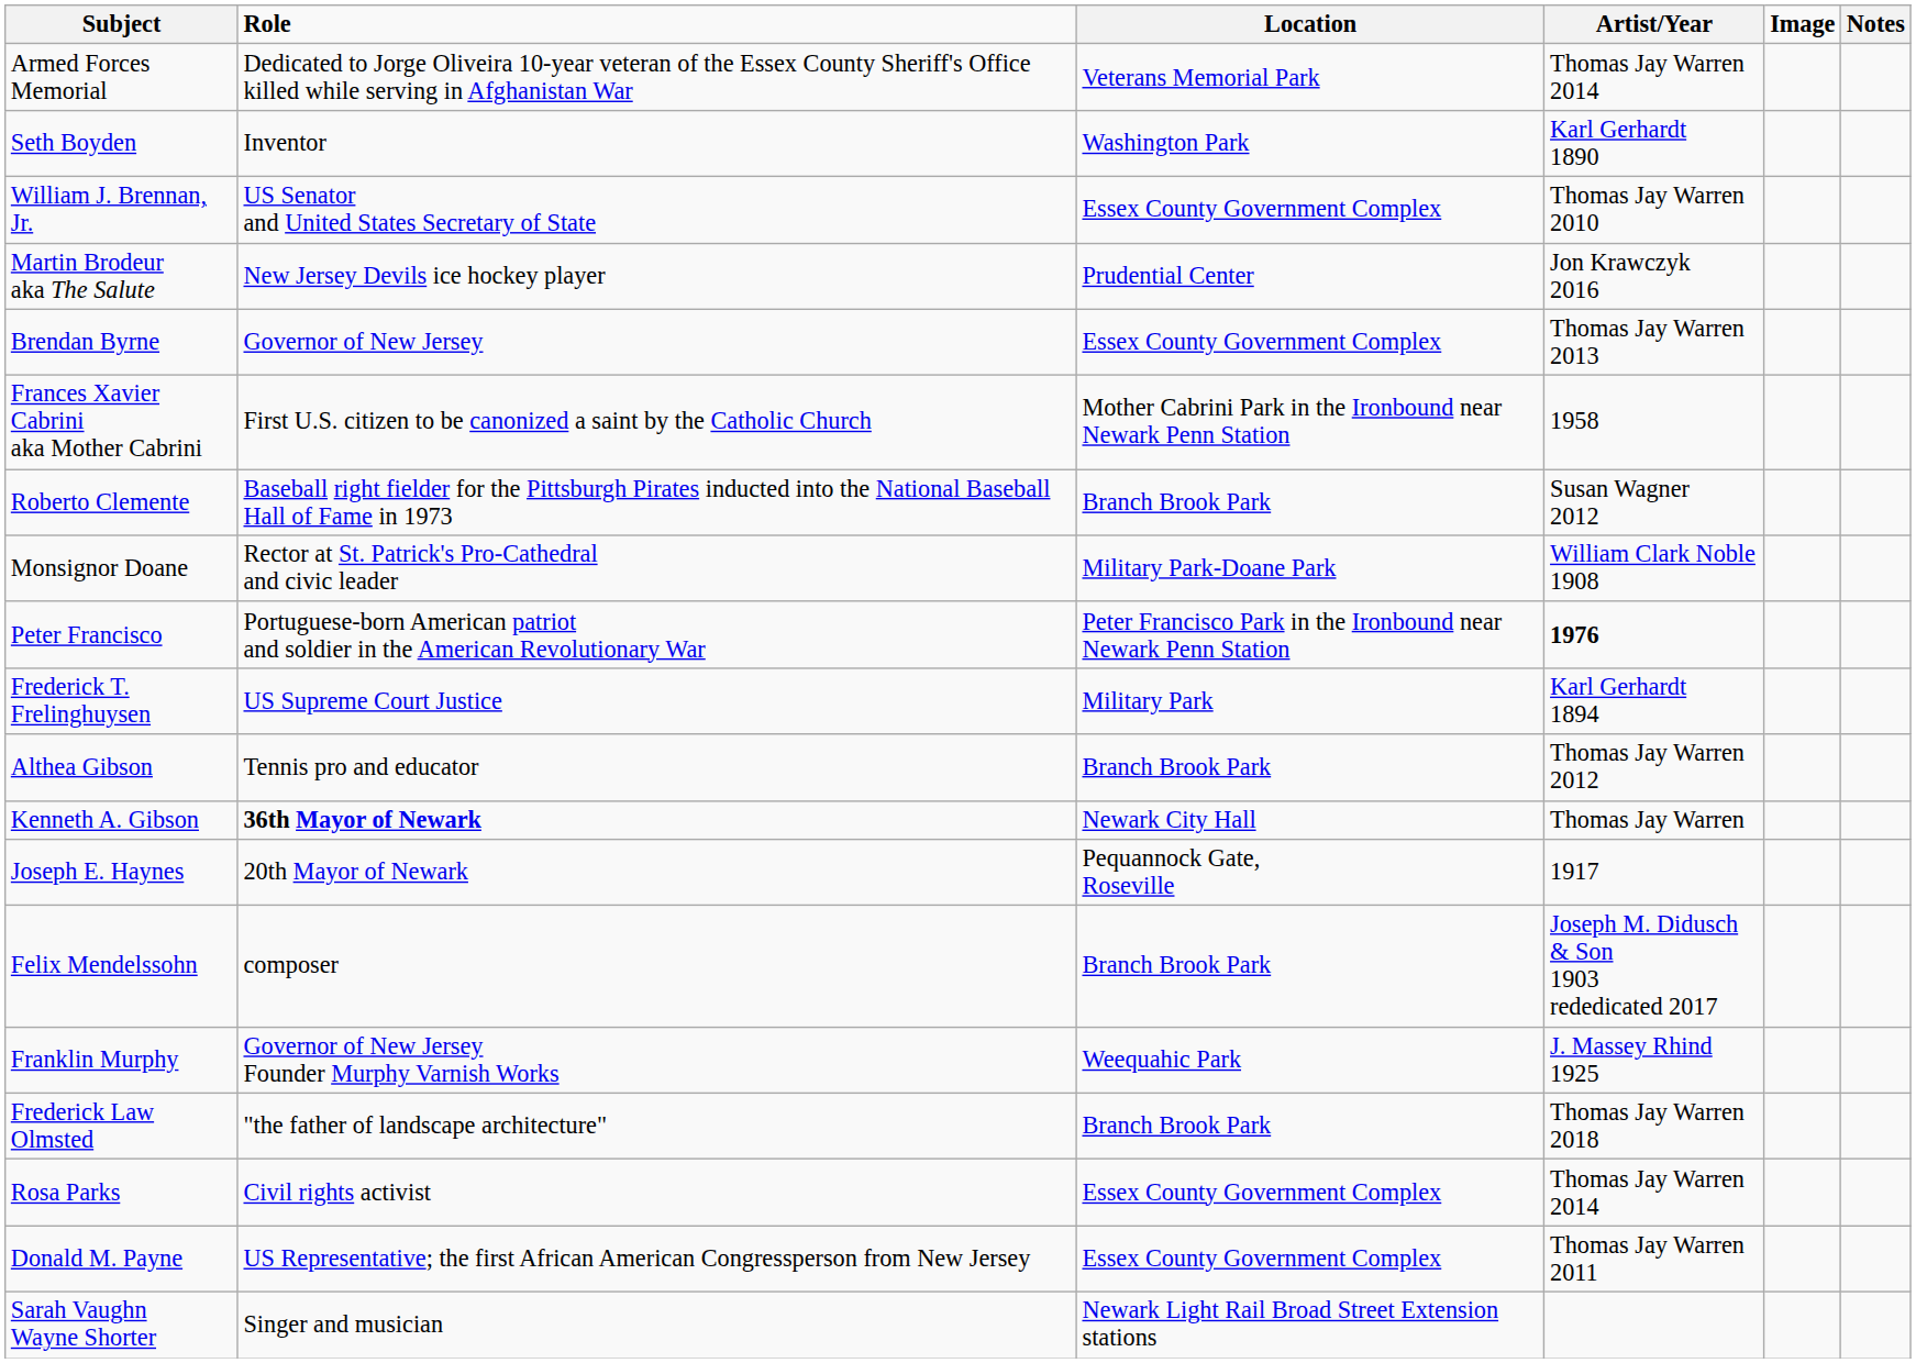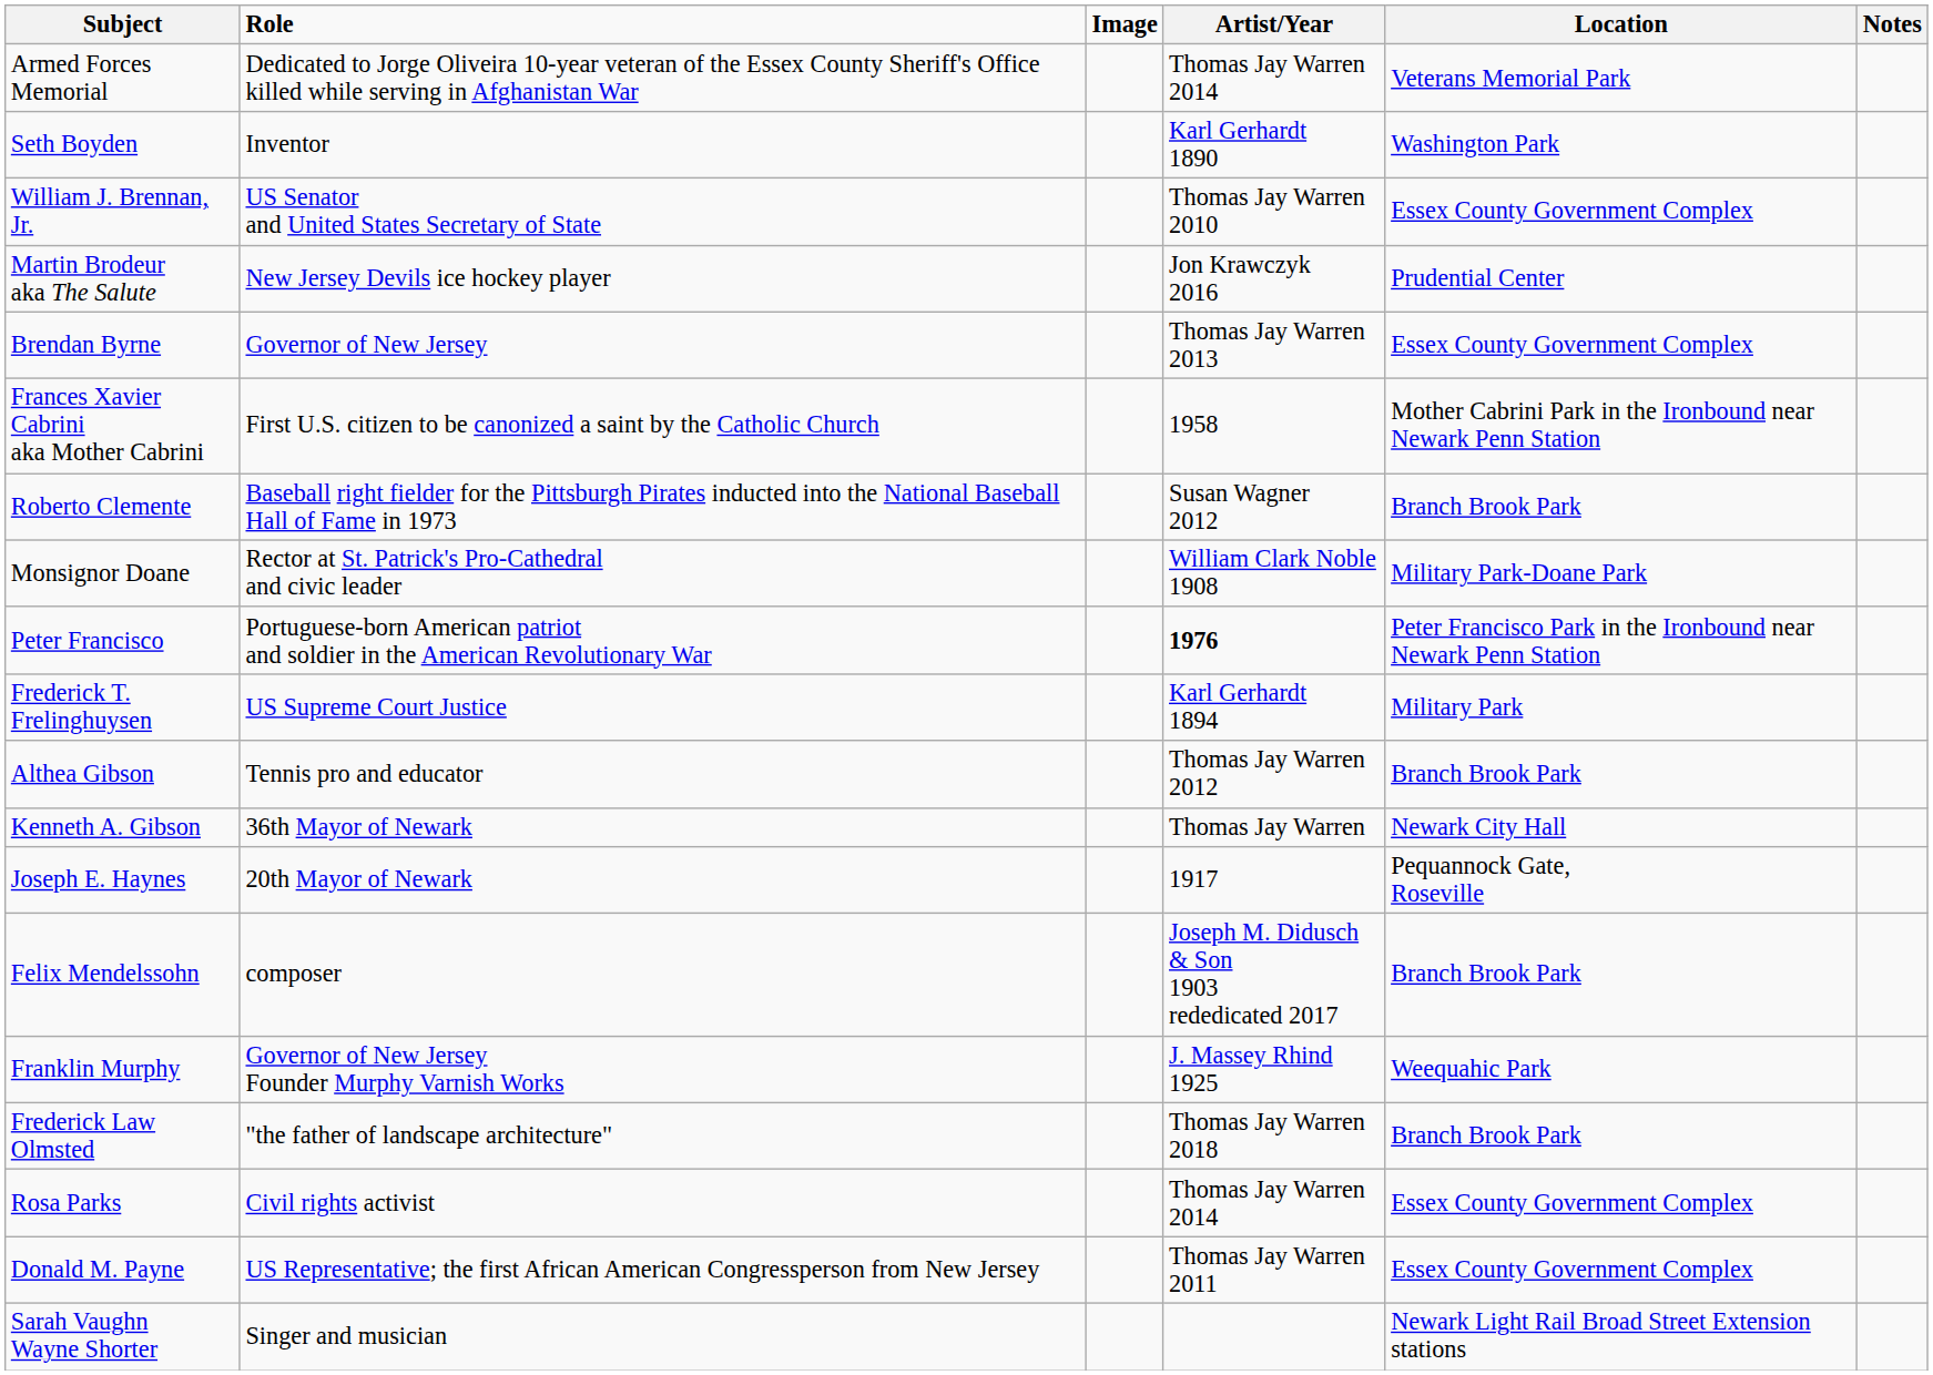columns swapped: Image <-> Location
Kenneth A. Gibson | Role: bold -> normal
